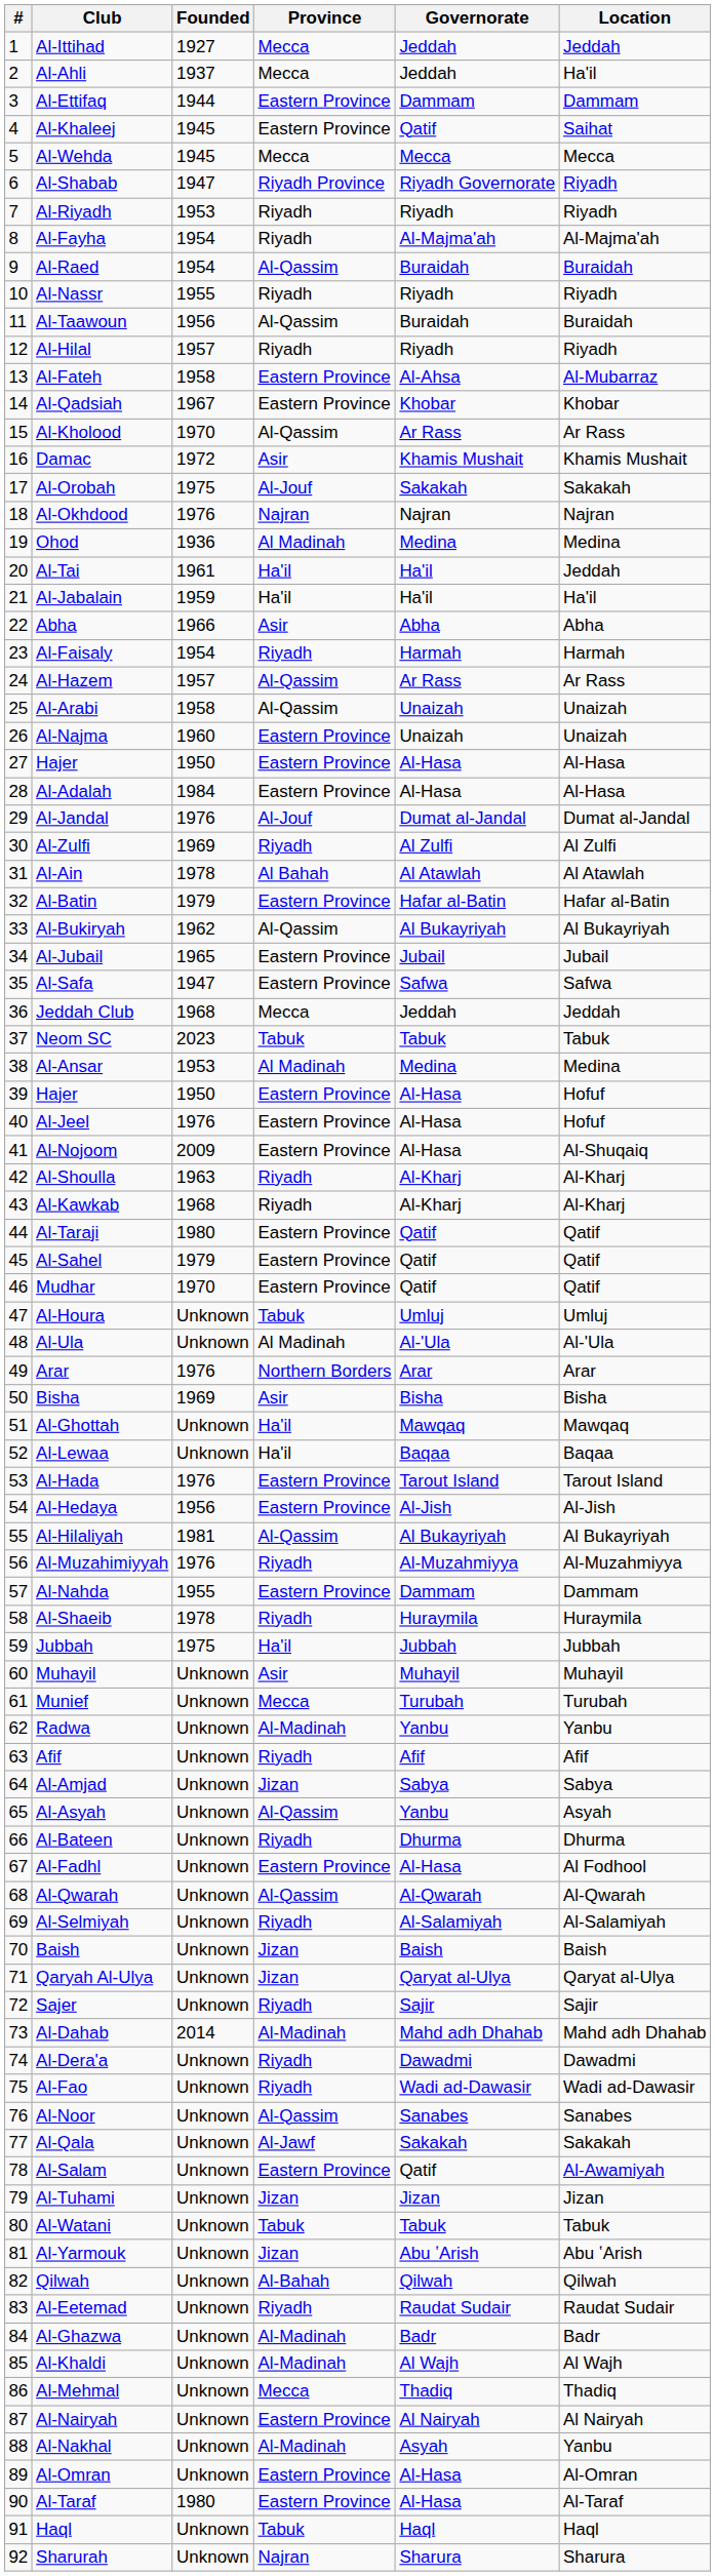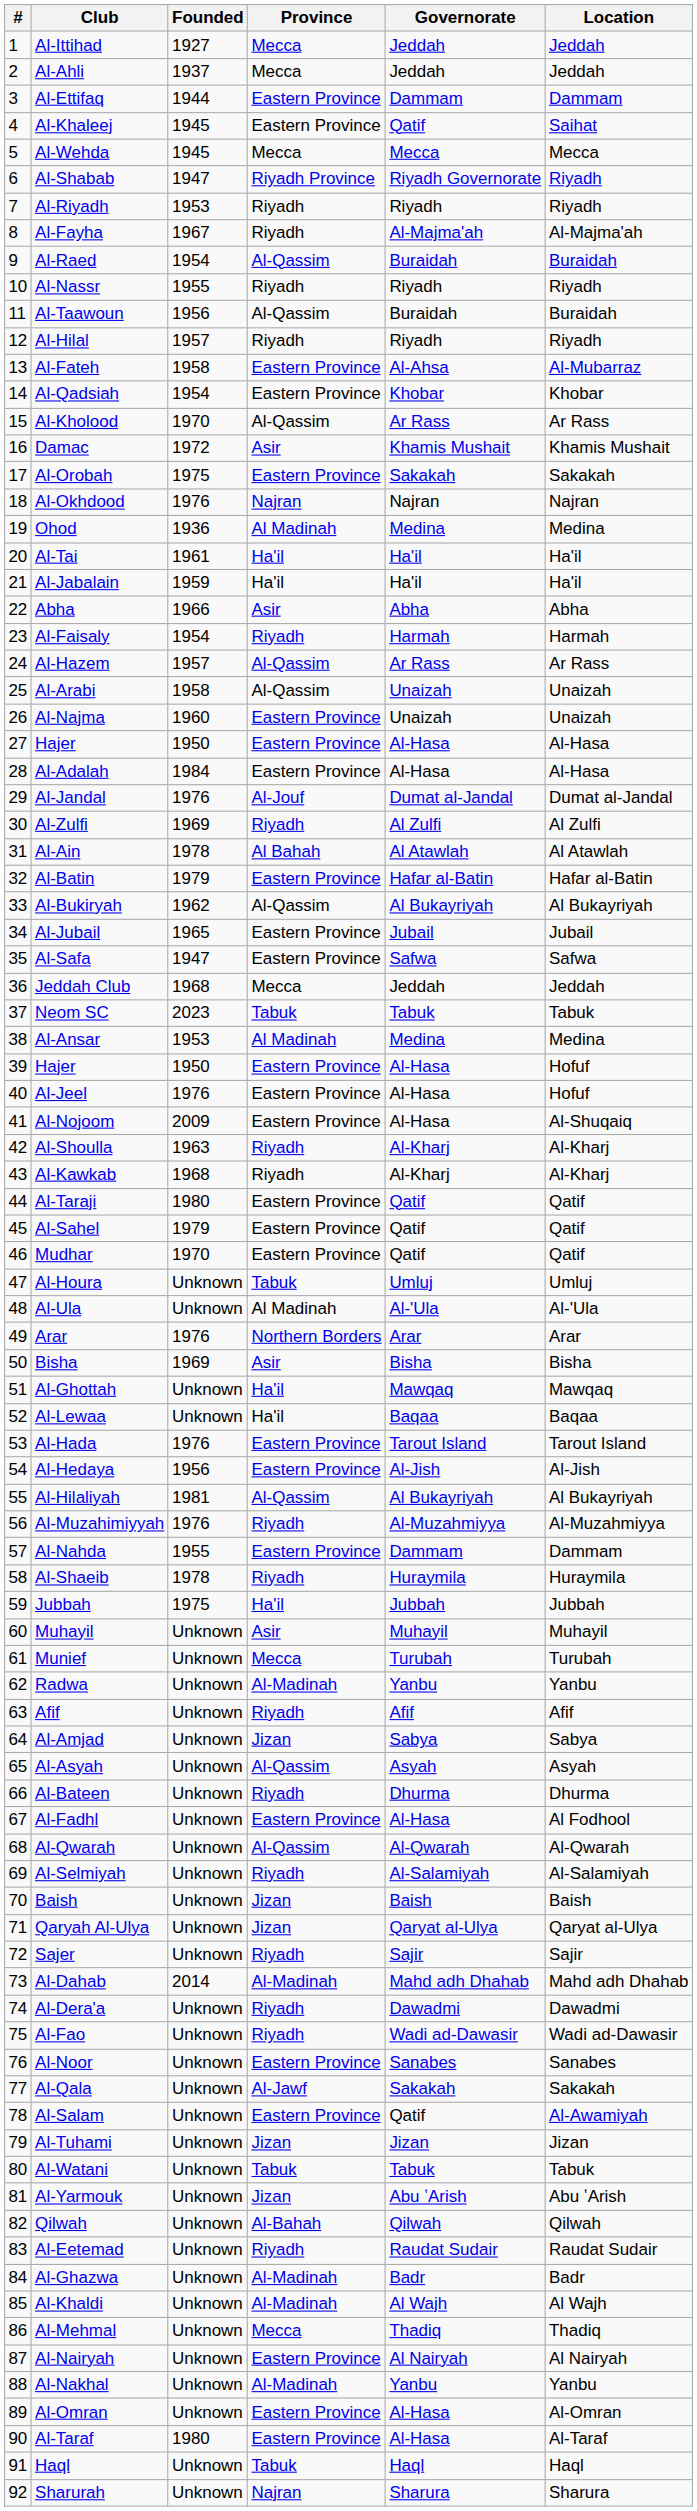Al-Ahli | Location: Ha'il -> Jeddah
Al-Fayha | Founded: 1954 -> 1967
Al-Qadsiah | Founded: 1967 -> 1954
Al-Orobah | Province: Al-Jouf -> Eastern Province
Al-Tai | Location: Jeddah -> Ha'il
Al-Asyah | Governorate: Yanbu -> Asyah
Al-Noor | Province: Al-Qassim -> Eastern Province
Al-Nakhal | Governorate: Asyah -> Yanbu
